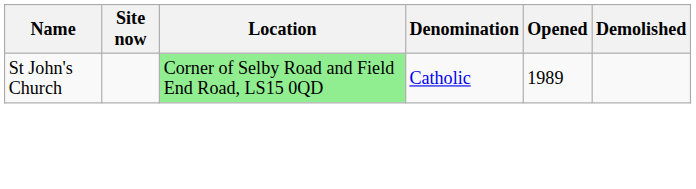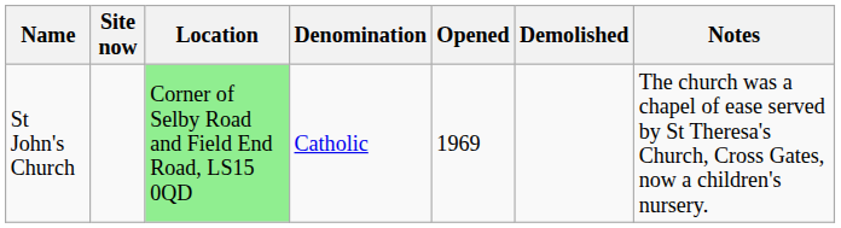+ column: Notes | The church was a chapel of ease served by St Theresa's Church, Cross Gates, now a children's nursery.
St John's Church | Opened: 1989 -> 1969
